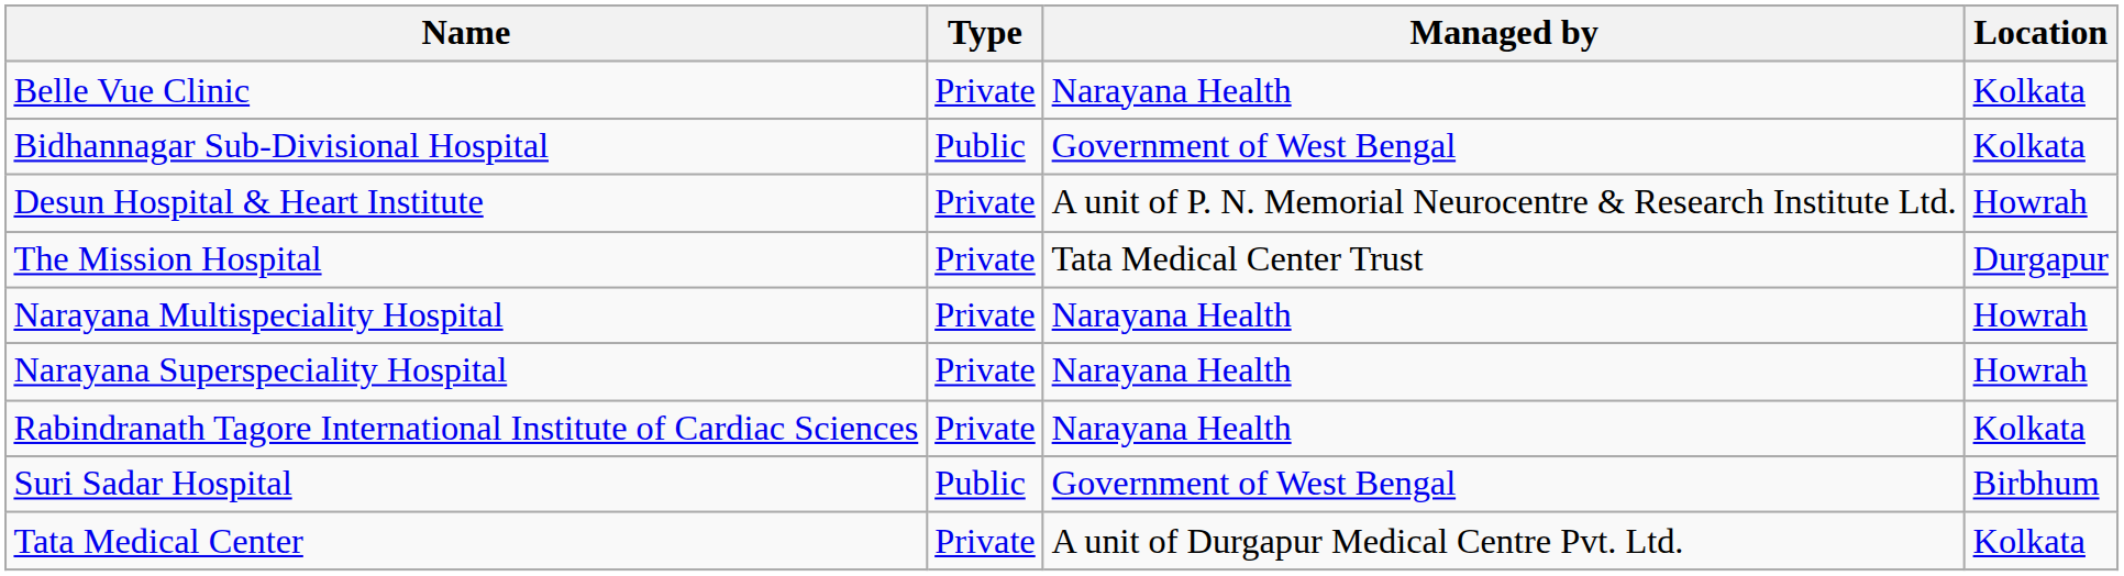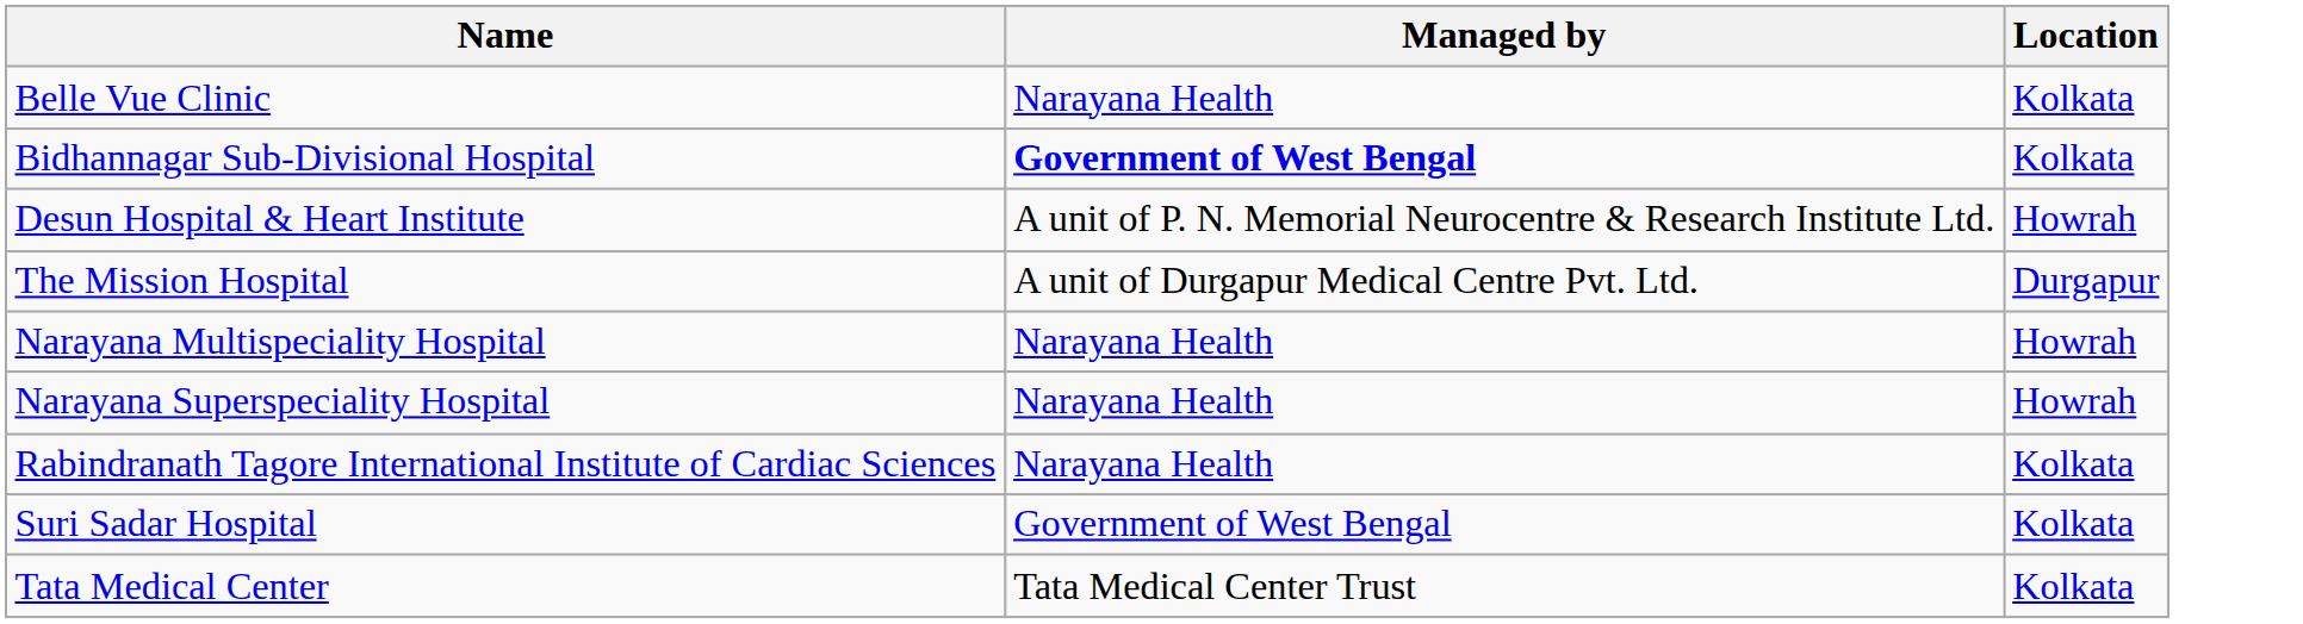- column: Type | Private | Public | Private | Private | Private | Private | Private | Public | Private
Bidhannagar Sub-Divisional Hospital | Managed by: normal -> bold
The Mission Hospital | Managed by: Tata Medical Center Trust -> A unit of Durgapur Medical Centre Pvt. Ltd.
Suri Sadar Hospital | Location: Birbhum -> Kolkata
Tata Medical Center | Managed by: A unit of Durgapur Medical Centre Pvt. Ltd. -> Tata Medical Center Trust
